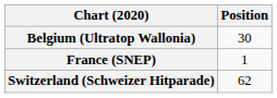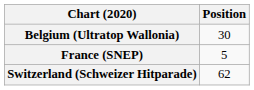France (SNEP) | Position: 1 -> 5
